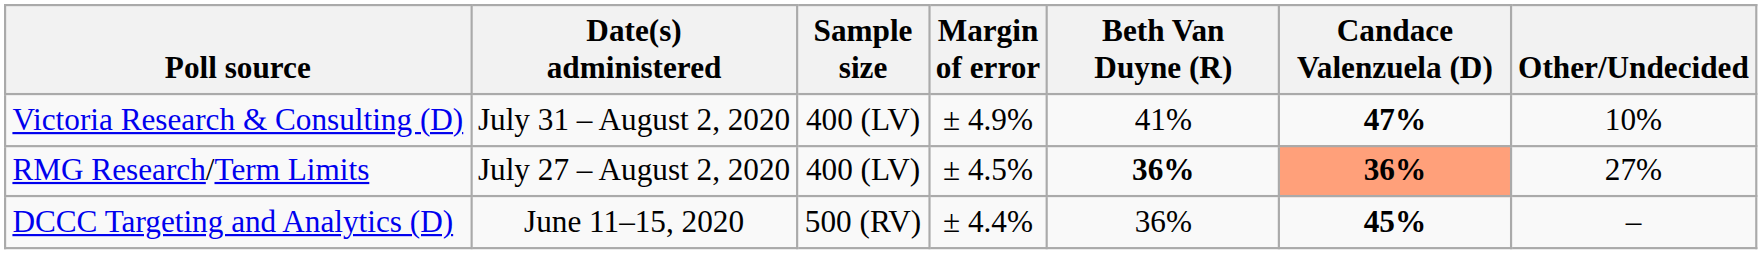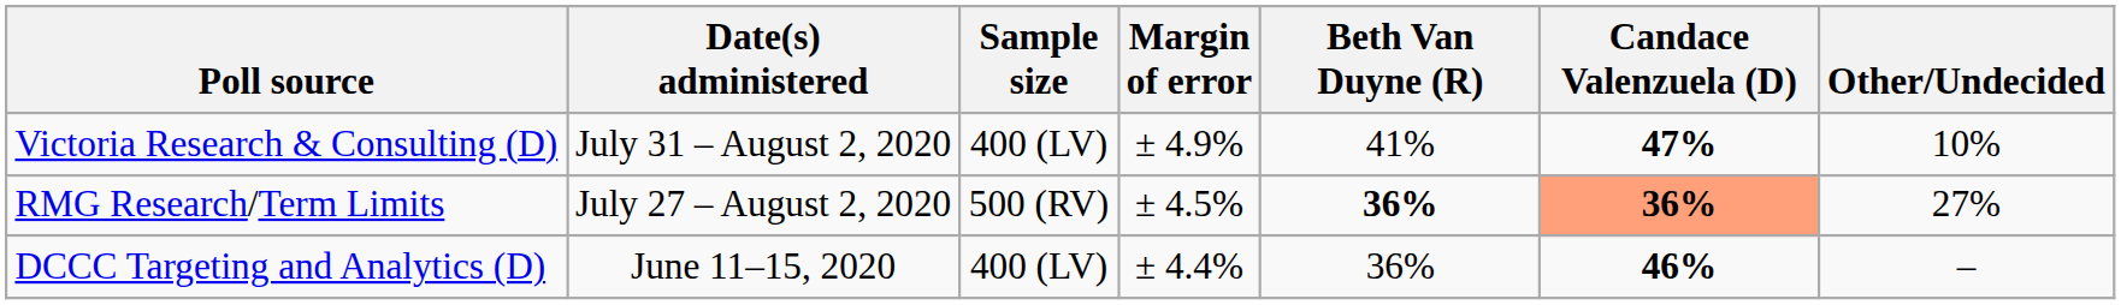RMG Research/Term Limits | Sample size: 400 (LV) -> 500 (RV)
DCCC Targeting and Analytics (D) | Sample size: 500 (RV) -> 400 (LV)
DCCC Targeting and Analytics (D) | Candace Valenzuela (D): 45% -> 46%
